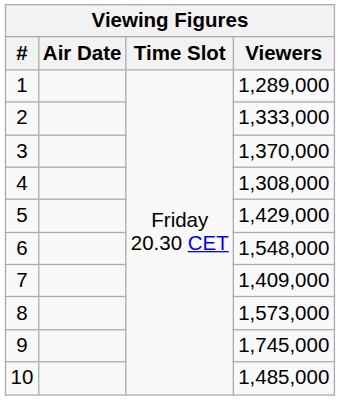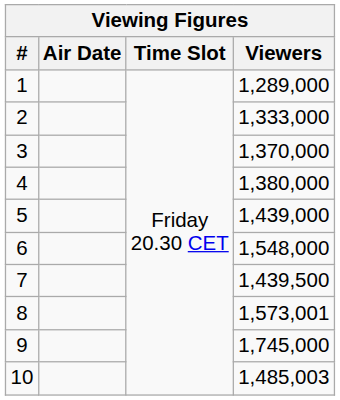4 | Viewers: 1,308,000 -> 1,380,000
5 | Viewers: 1,429,000 -> 1,439,000
7 | Viewers: 1,409,000 -> 1,439,500
8 | Viewers: 1,573,000 -> 1,573,001
10 | Viewers: 1,485,000 -> 1,485,003
